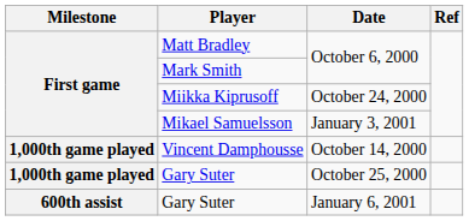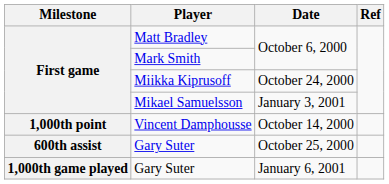Vincent Damphousse | Milestone: 1,000th game played -> 1,000th point
Gary Suter / October 25, 2000 | Milestone: 1,000th game played -> 600th assist
Gary Suter / January 6, 2001 | Milestone: 600th assist -> 1,000th game played
